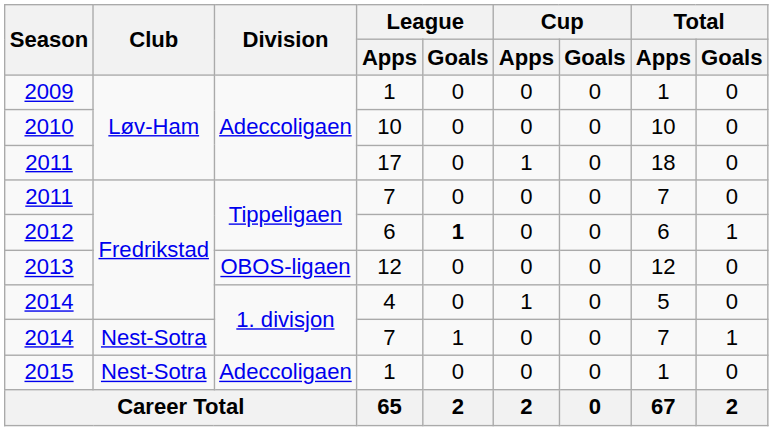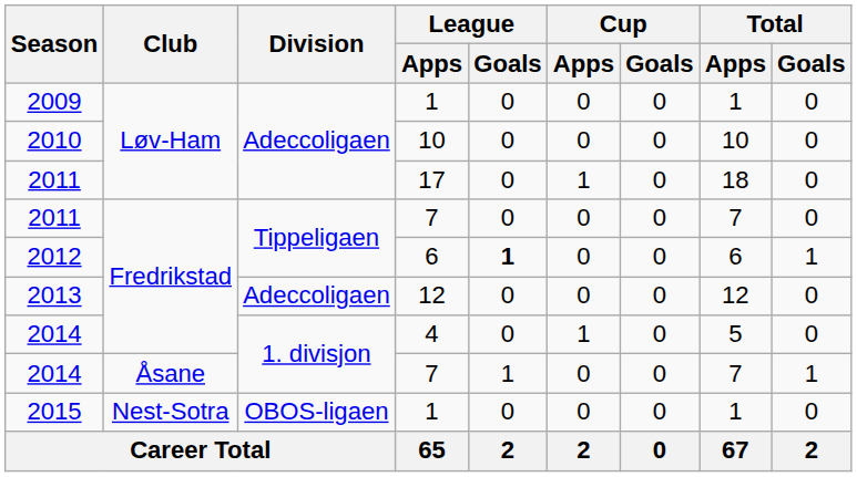2013 | Division: OBOS-ligaen -> Adeccoligaen
2014 / 7 | Club: Nest-Sotra -> Åsane
2015 | Division: Adeccoligaen -> OBOS-ligaen
